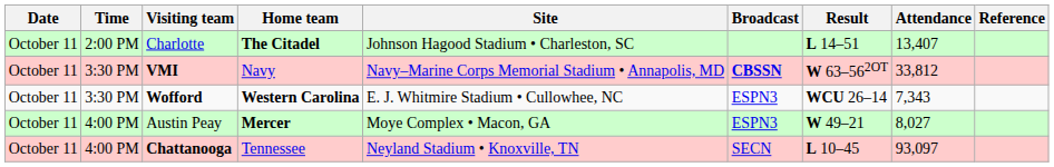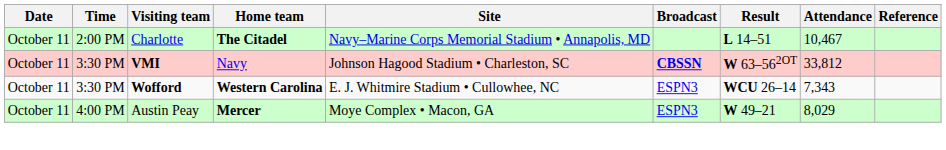Charlotte | Site: Johnson Hagood Stadium • Charleston, SC -> Navy–Marine Corps Memorial Stadium • Annapolis, MD
Charlotte | Attendance: 13,407 -> 10,467
VMI | Site: Navy–Marine Corps Memorial Stadium • Annapolis, MD -> Johnson Hagood Stadium • Charleston, SC
Austin Peay | Attendance: 8,027 -> 8,029
- row: October 11 | 4:00 PM | Chattanooga | Tennessee | Neyland Stadium • Knoxville, TN | SECN | L 10–45 | 93,097
